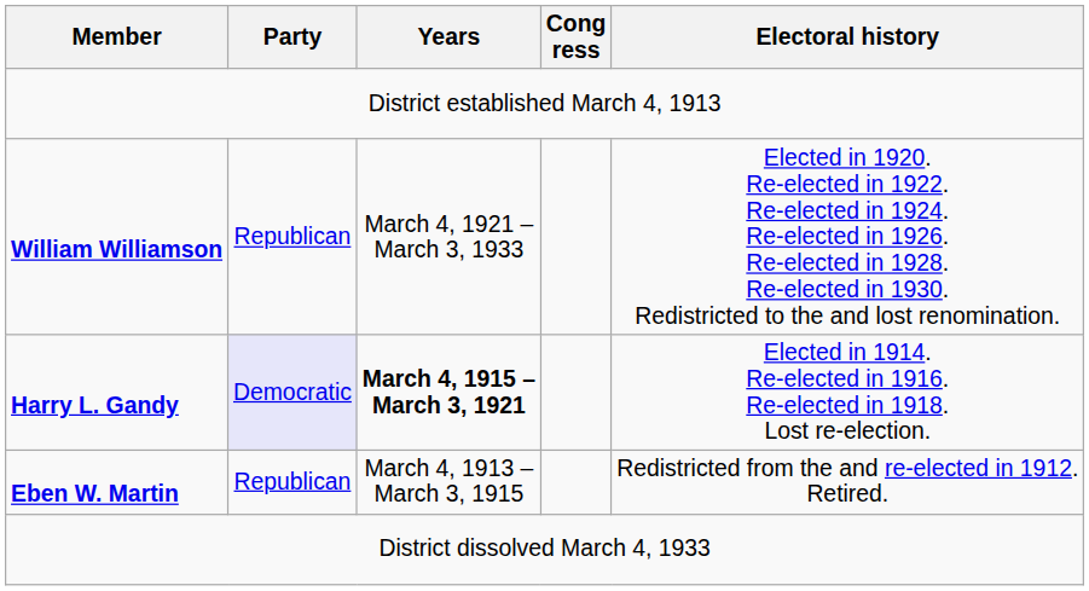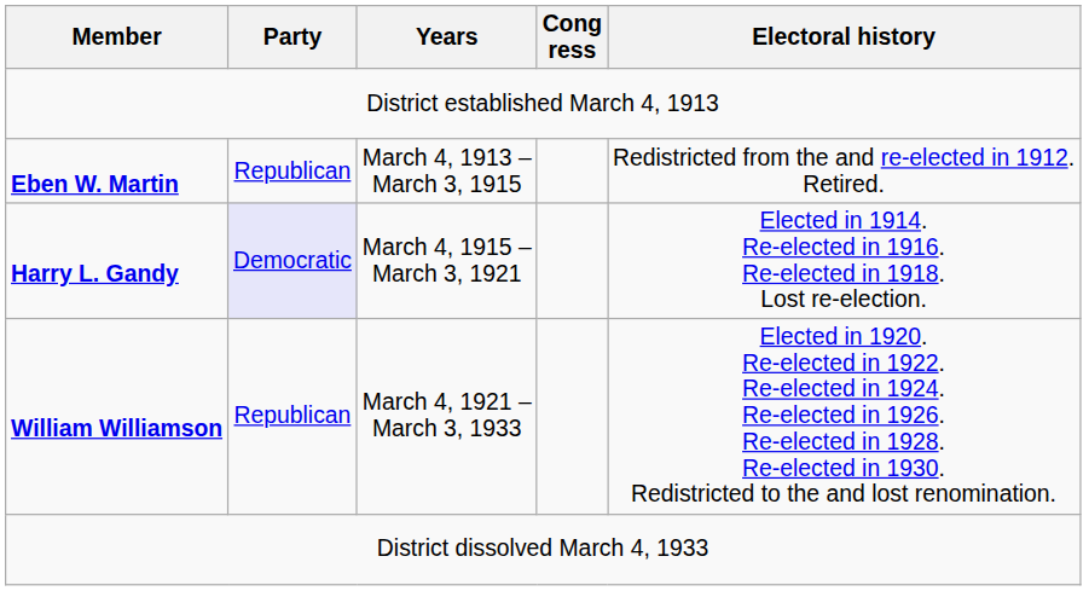rows swapped: Eben W. Martin <-> William Williamson
Harry L. Gandy | Years: bold -> normal
